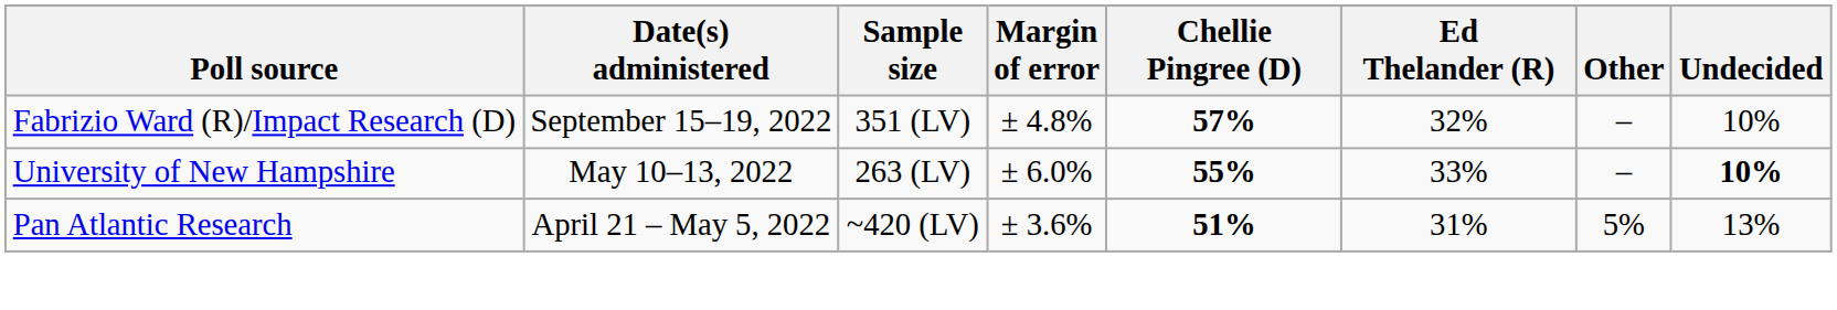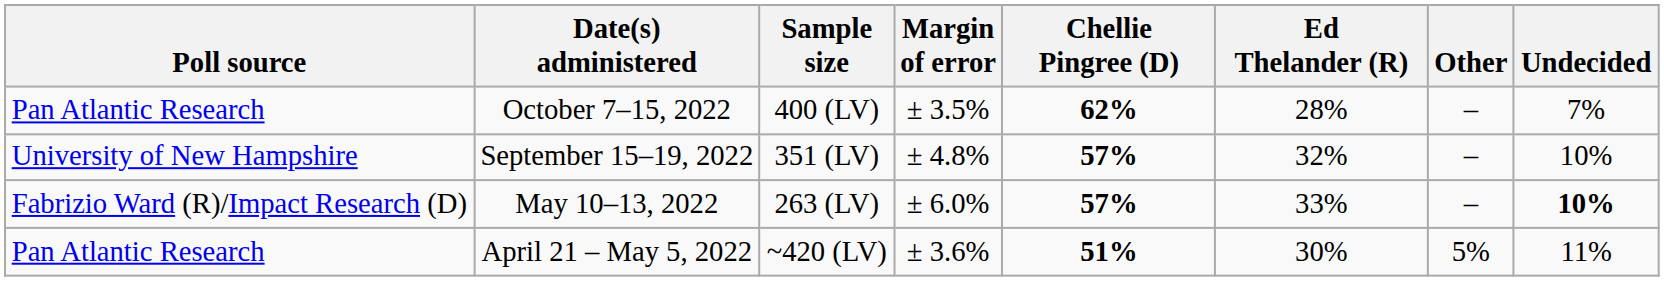+ row: Pan Atlantic Research | October 7–15, 2022 | 400 (LV) | ± 3.5% | 62% | 28% | – | 7%
September 15–19, 2022 | Poll source: Fabrizio Ward (R)/Impact Research (D) -> University of New Hampshire
May 10–13, 2022 | Poll source: University of New Hampshire -> Fabrizio Ward (R)/Impact Research (D)
May 10–13, 2022 | Chellie Pingree (D): 55% -> 57%
April 21 – May 5, 2022 | Ed Thelander (R): 31% -> 30%
April 21 – May 5, 2022 | Undecided: 13% -> 11%
